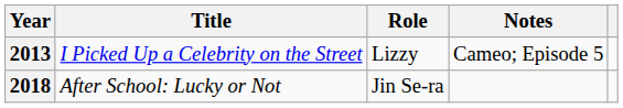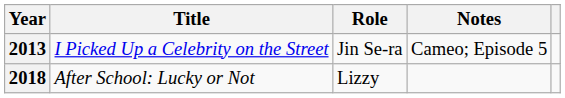2013 | Role: Lizzy -> Jin Se-ra
2018 | Role: Jin Se-ra -> Lizzy
